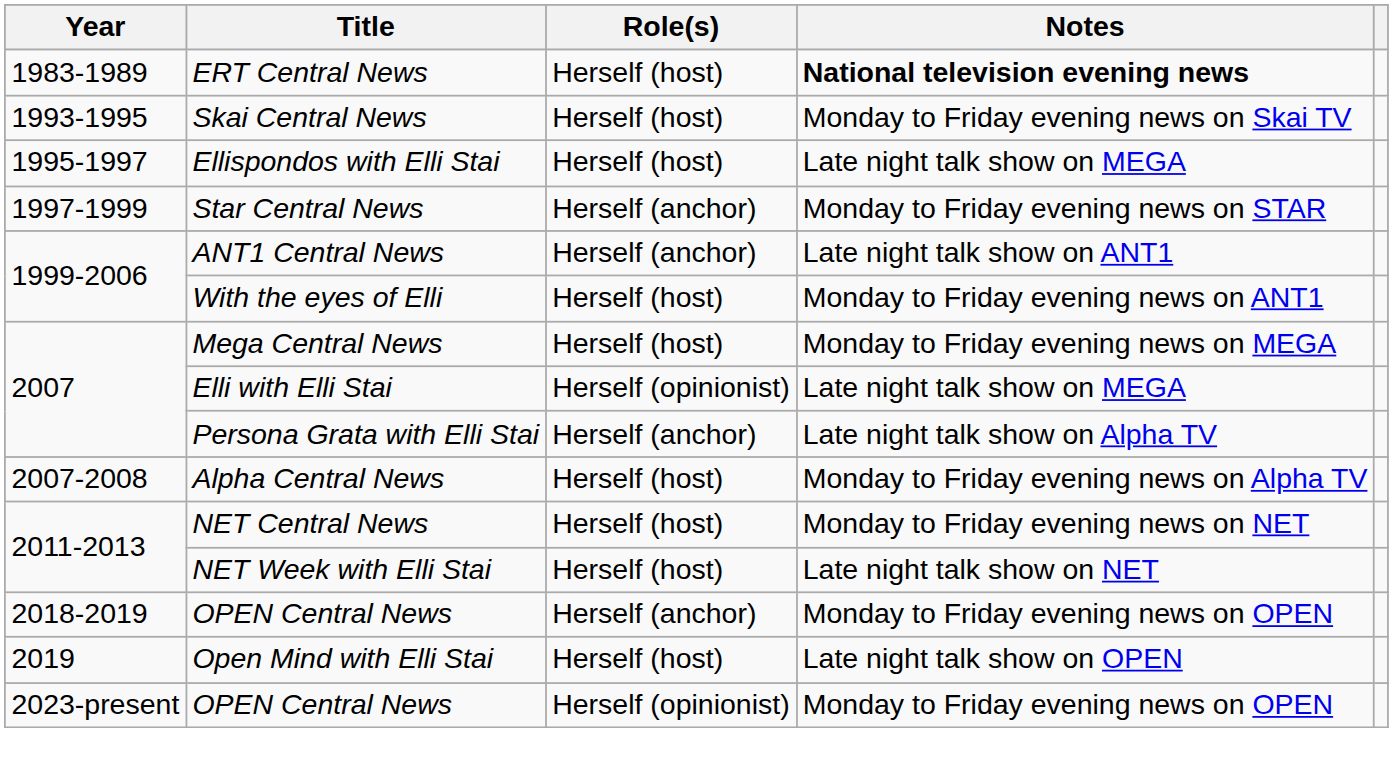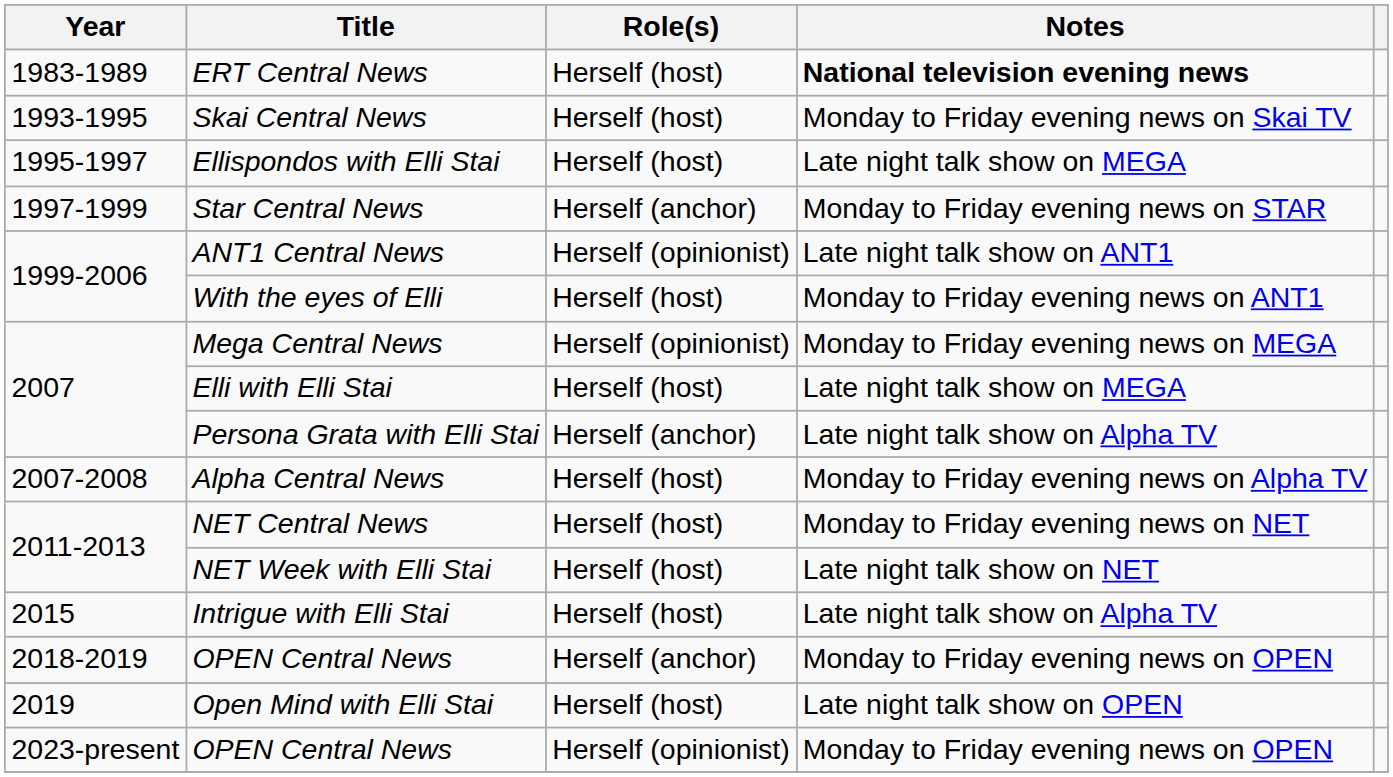ANT1 Central News | Role(s): Herself (anchor) -> Herself (opinionist)
Mega Central News | Role(s): Herself (host) -> Herself (opinionist)
Elli with Elli Stai | Role(s): Herself (opinionist) -> Herself (host)
+ row: 2015 | Intrigue with Elli Stai | Herself (host) | Late night talk show on Alpha TV
